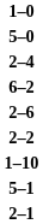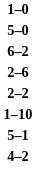- row: 2–4
- row: 2–1
+ row: 4–2
